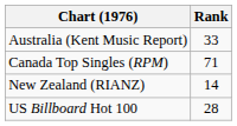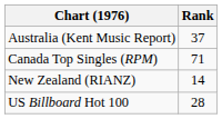Australia (Kent Music Report) | Rank: 33 -> 37
